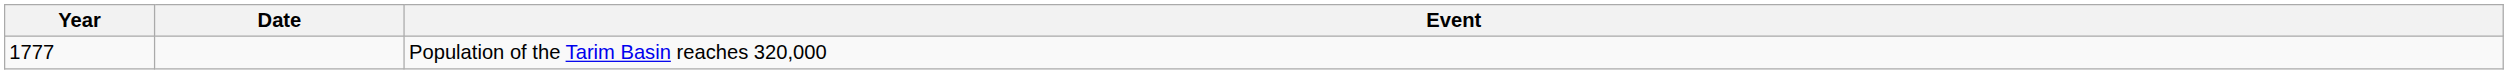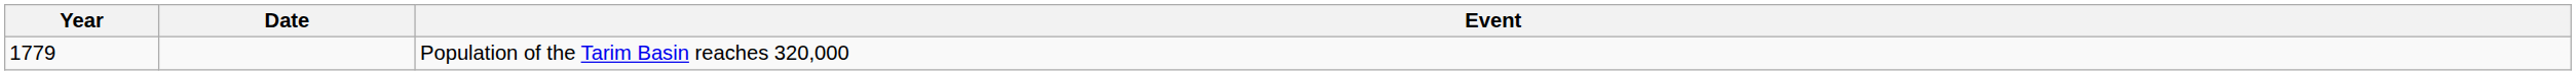Population of the Tarim Basin reaches 320,000 | Year: 1777 -> 1779
